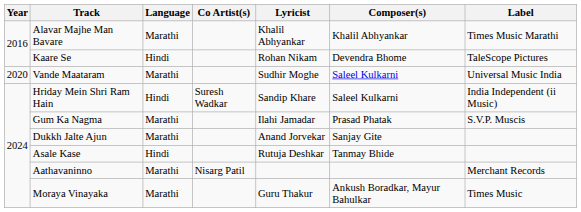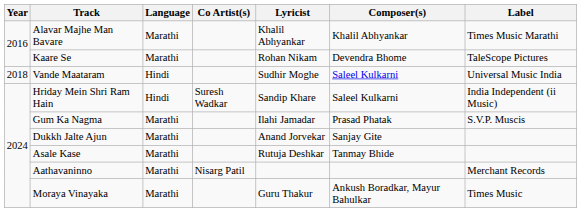Kaare Se | Language: Hindi -> Marathi
Vande Maataram | Year: 2020 -> 2018
Vande Maataram | Language: Marathi -> Hindi
Asale Kase | Language: Hindi -> Marathi
